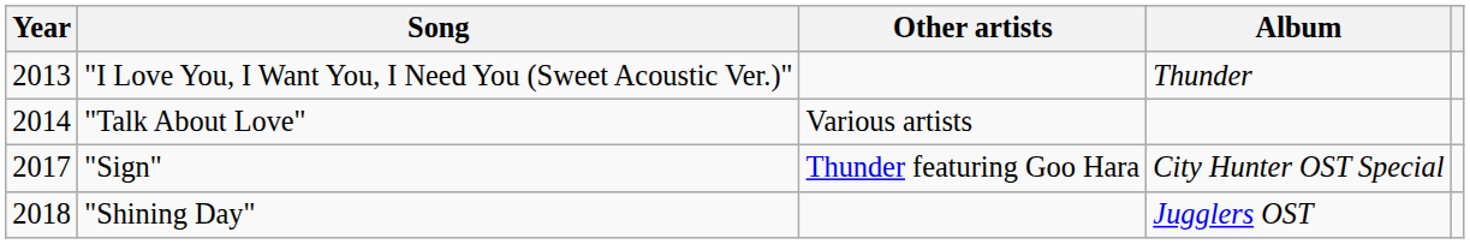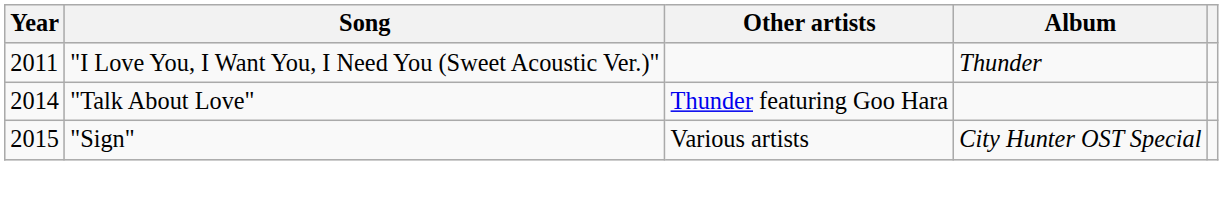"I Love You, I Want You, I Need You (Sweet Acoustic Ver.)" | Year: 2013 -> 2011
"Talk About Love" | Other artists: Various artists -> Thunder featuring Goo Hara
"Sign" | Year: 2017 -> 2015
"Sign" | Other artists: Thunder featuring Goo Hara -> Various artists
- row: 2018 | "Shining Day" | Jugglers OST
